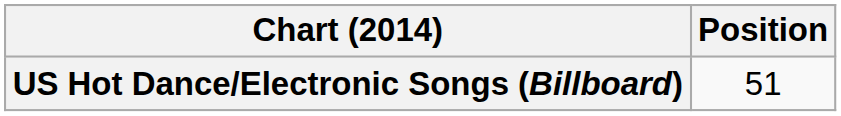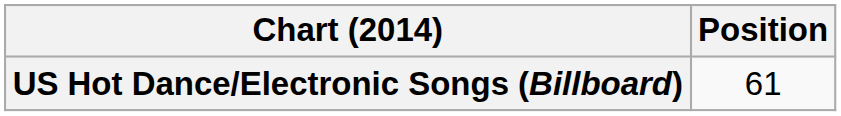US Hot Dance/Electronic Songs (Billboard) | Position: 51 -> 61
